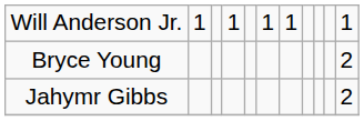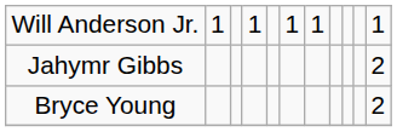rows swapped: Bryce Young <-> Jahymr Gibbs
